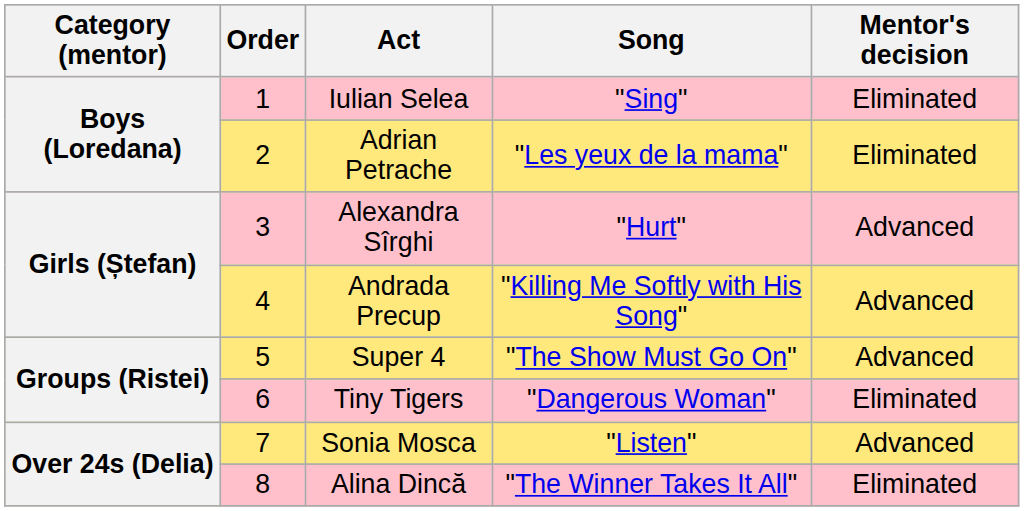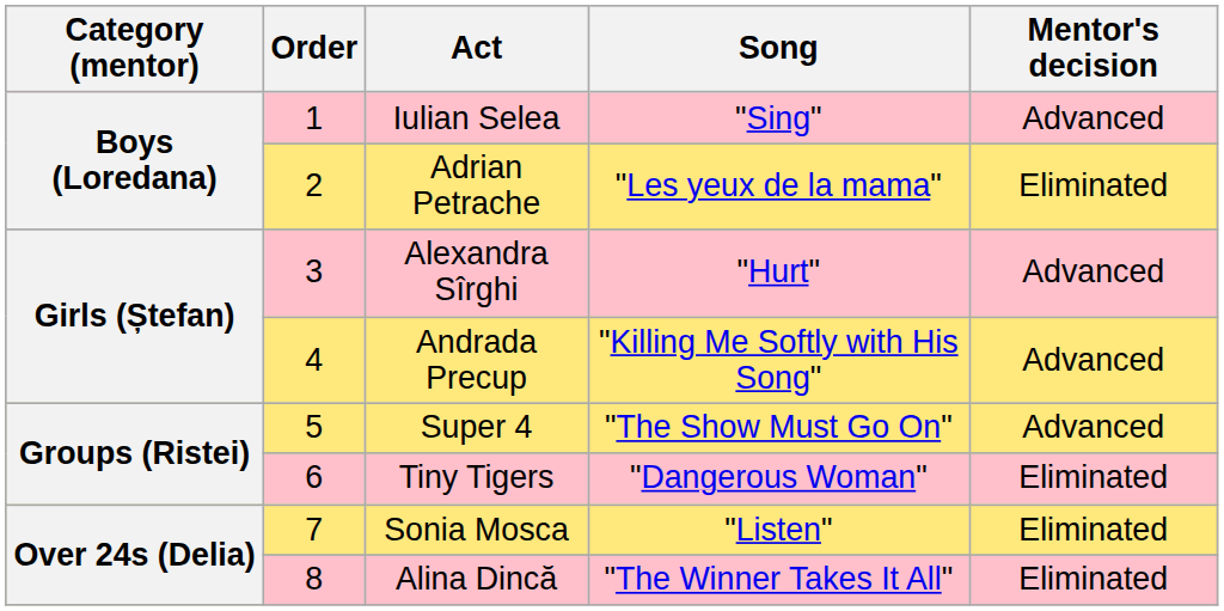Iulian Selea | Mentor's decision: Eliminated -> Advanced
Sonia Mosca | Mentor's decision: Advanced -> Eliminated
